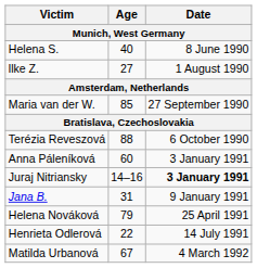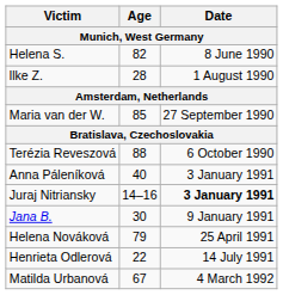Helena S. | Age: 40 -> 82
llke Z. | Age: 27 -> 28
Anna Páleníková | Age: 60 -> 40
Jana B. | Age: 31 -> 30
